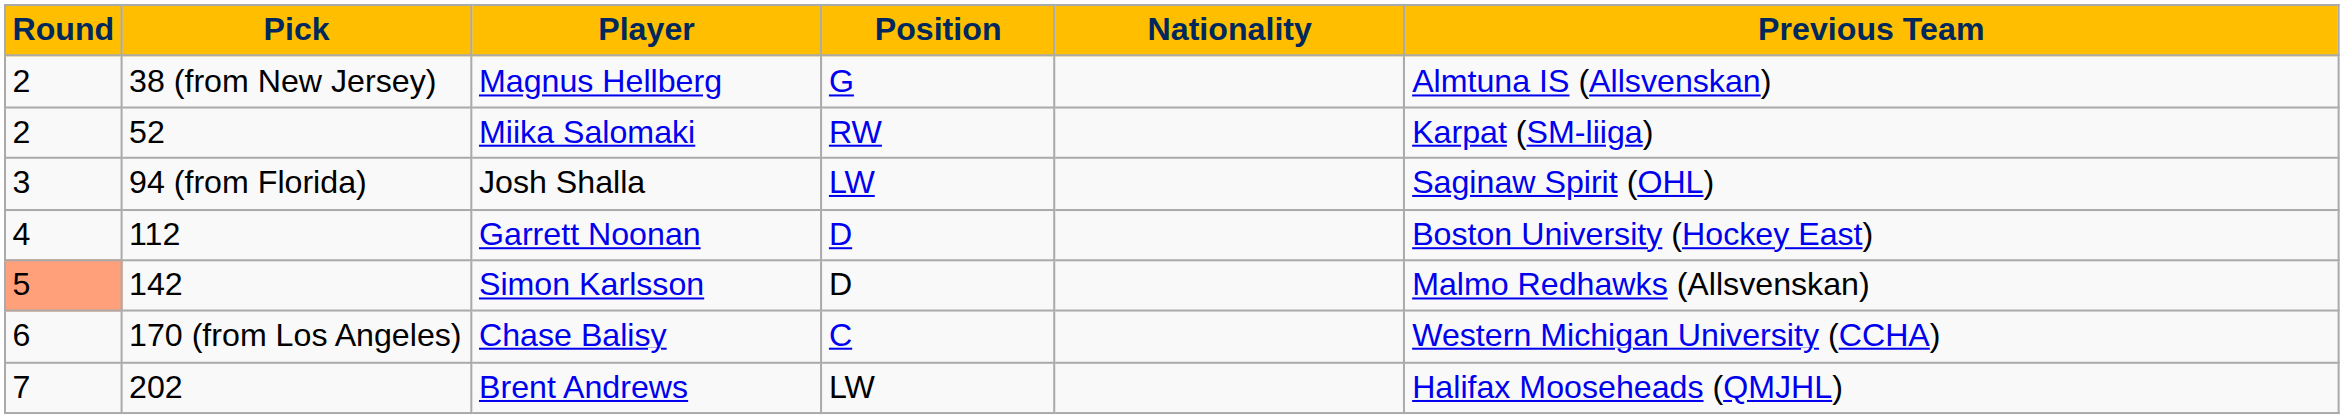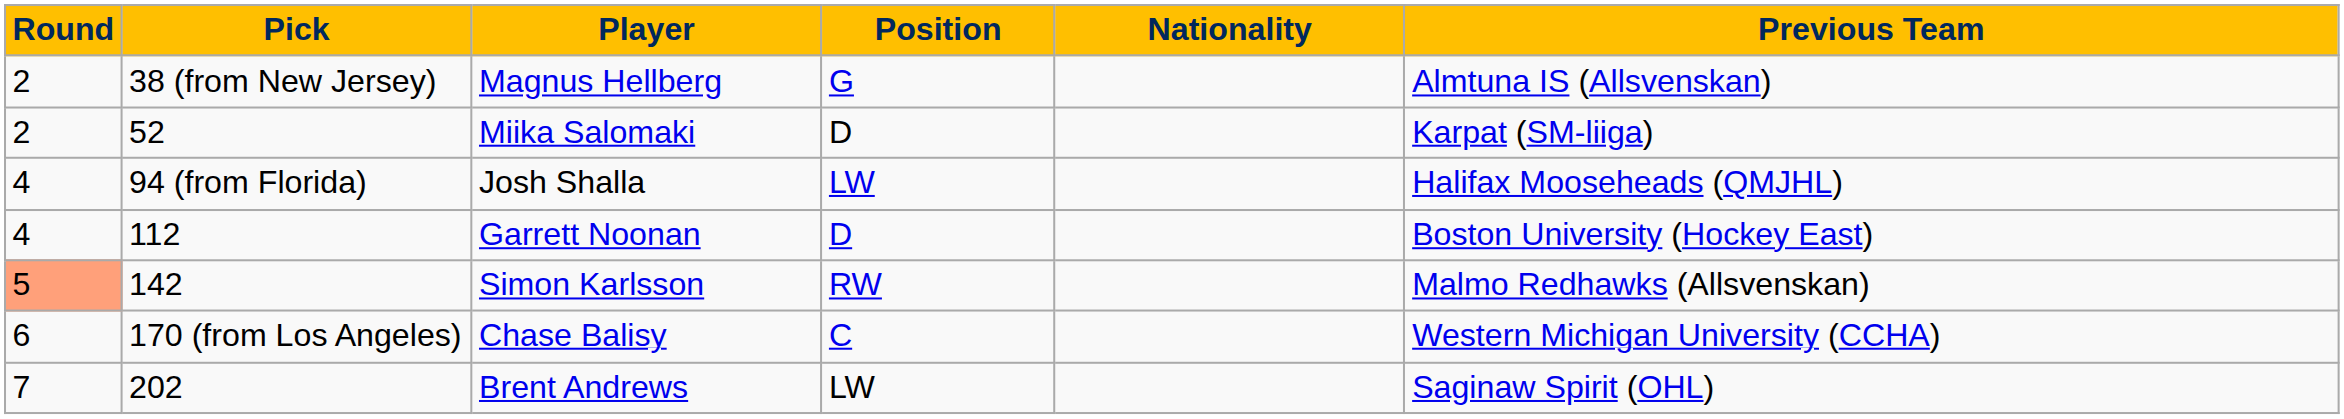Miika Salomaki | Position: RW -> D
Josh Shalla | Round: 3 -> 4
Josh Shalla | Previous Team: Saginaw Spirit (OHL) -> Halifax Mooseheads (QMJHL)
Simon Karlsson | Position: D -> RW
Brent Andrews | Previous Team: Halifax Mooseheads (QMJHL) -> Saginaw Spirit (OHL)
